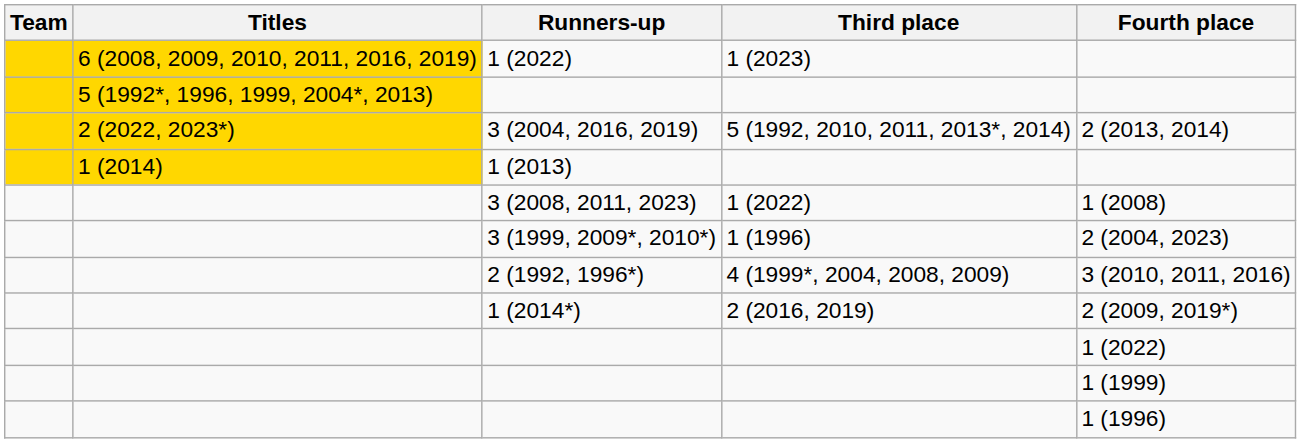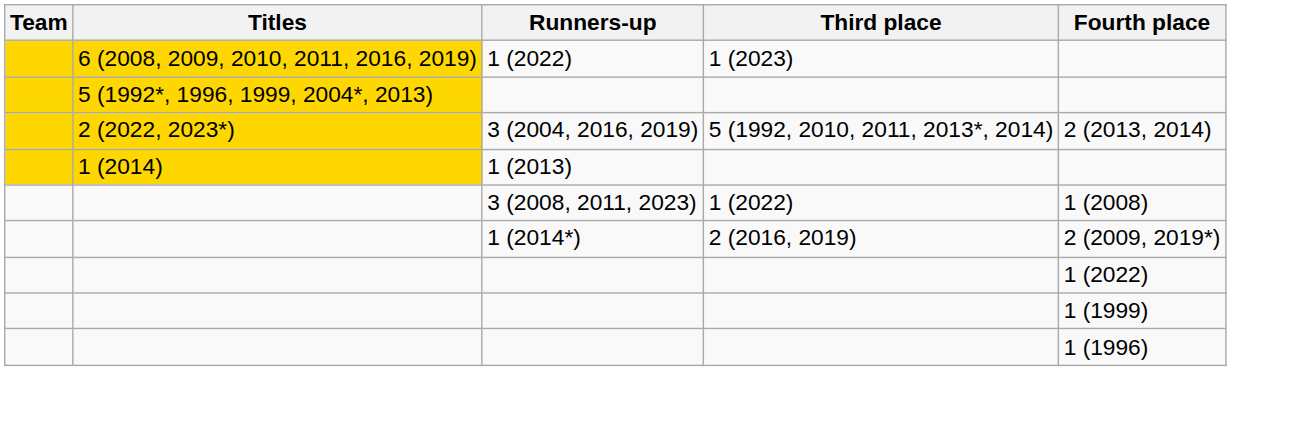- row: 3 (1999, 2009*, 2010*) | 1 (1996) | 2 (2004, 2023)
- row: 2 (1992, 1996*) | 4 (1999*, 2004, 2008, 2009) | 3 (2010, 2011, 2016)
